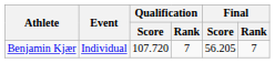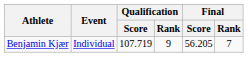Benjamin Kjær | Qualification / Score: 107.720 -> 107.719
Benjamin Kjær | Qualification / Rank: 7 -> 9
